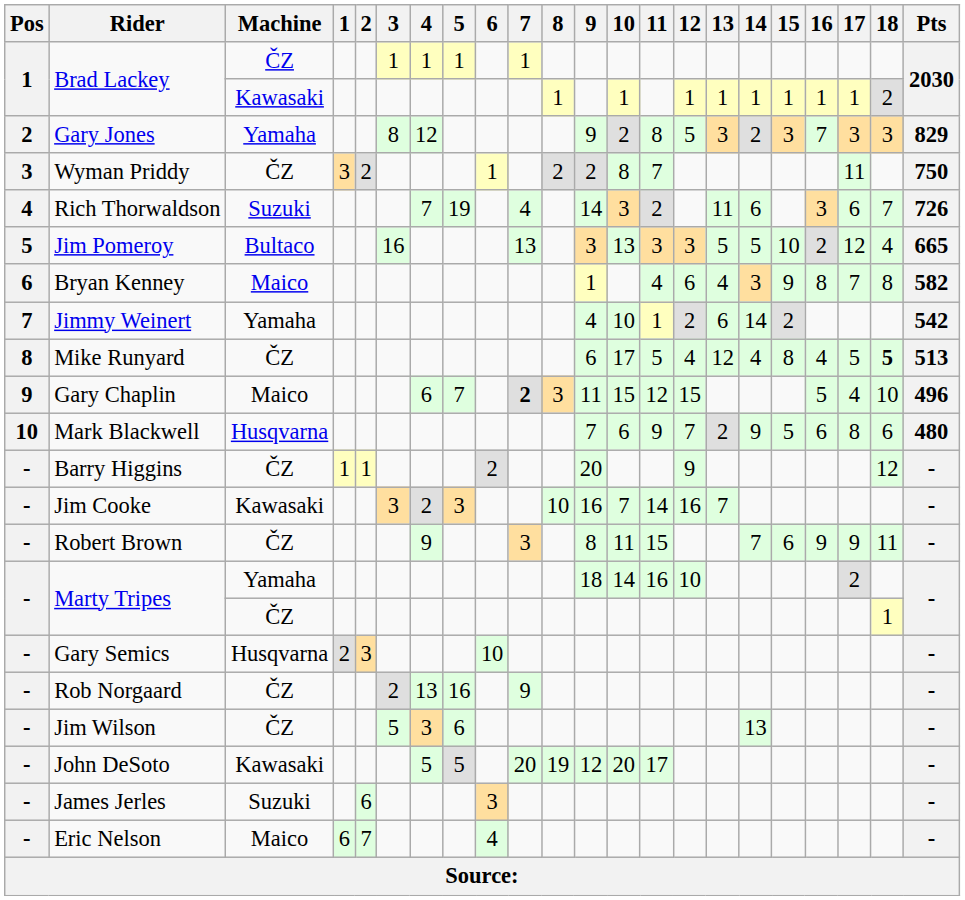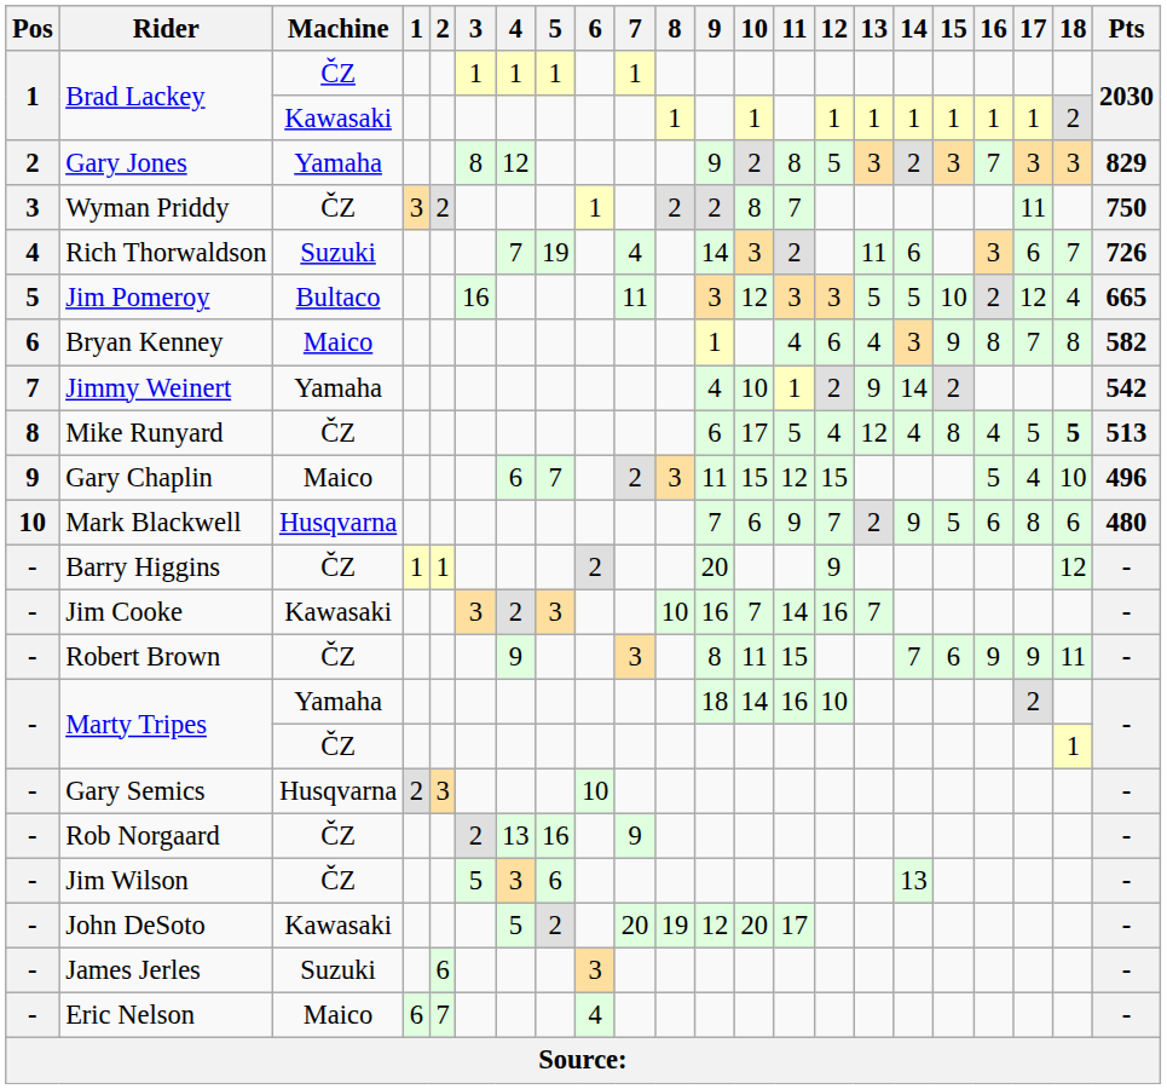Jim Pomeroy | 7: 13 -> 11
Jim Pomeroy | 10: 13 -> 12
Jimmy Weinert | 13: 6 -> 9
Gary Chaplin | 7: bold -> normal
John DeSoto | 5: 5 -> 2
